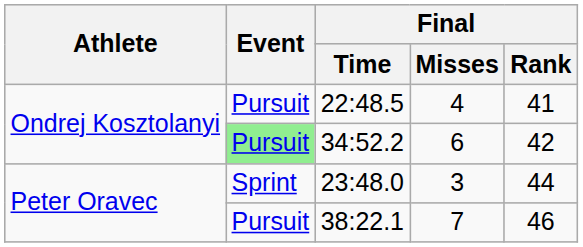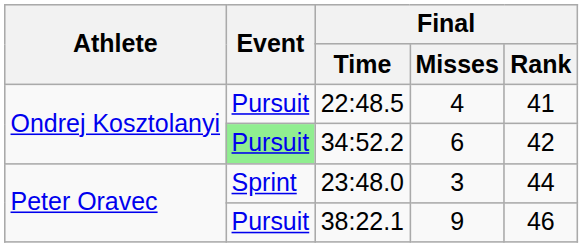38:22.1 | Final / Misses: 7 -> 9
